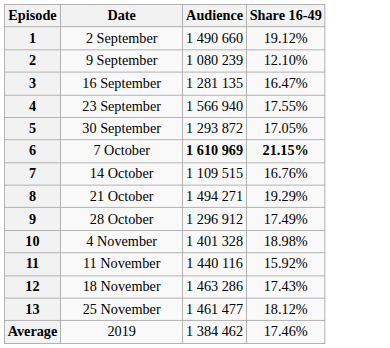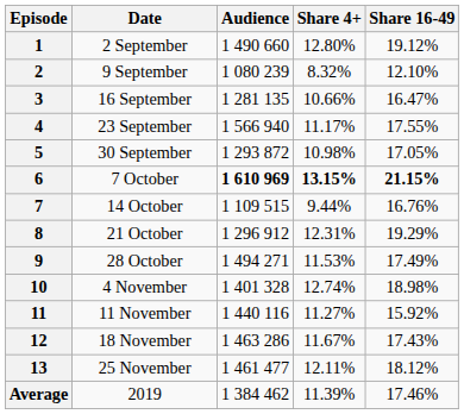+ column: Share 4+ | 12.80% | 8.32% | 10.66% | 11.17% | 10.98% | 13.15% | 9.44% | 12.31% | 11.53% | 12.74% | 11.27% | 11.67% | 12.11% | 11.39%
8 | Audience: 1 494 271 -> 1 296 912
9 | Audience: 1 296 912 -> 1 494 271
